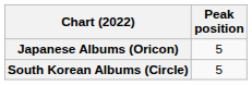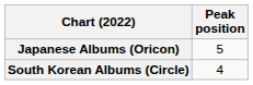South Korean Albums (Circle) | Peak position: 5 -> 4
